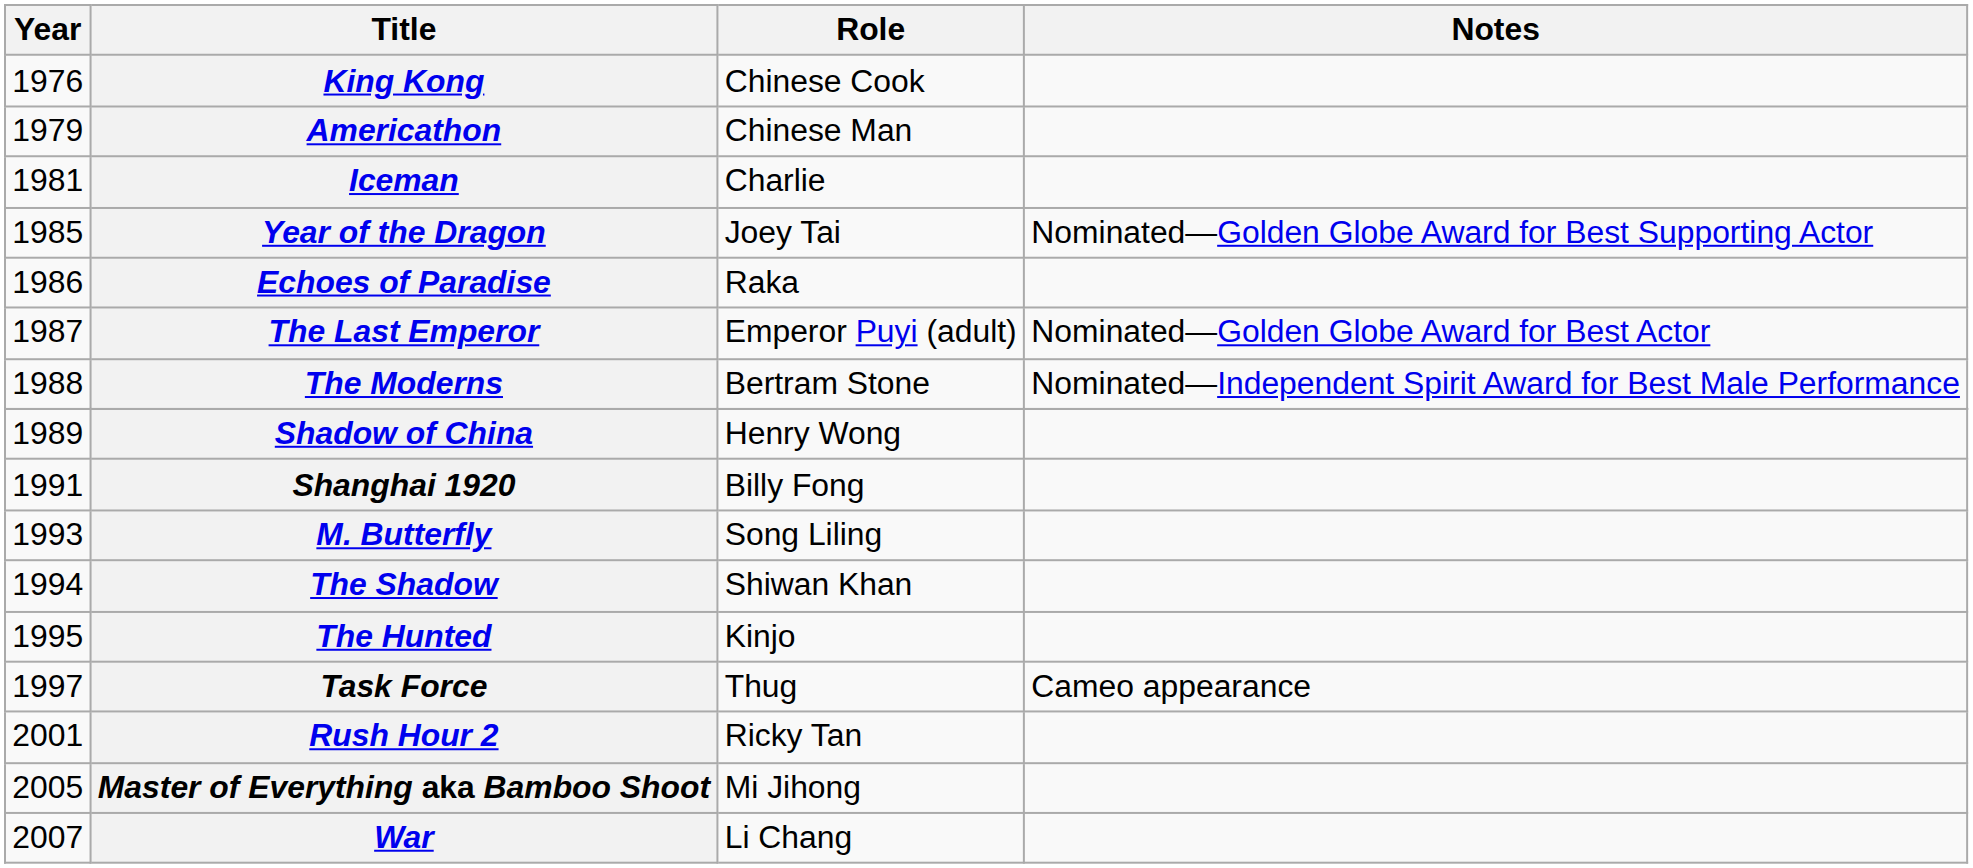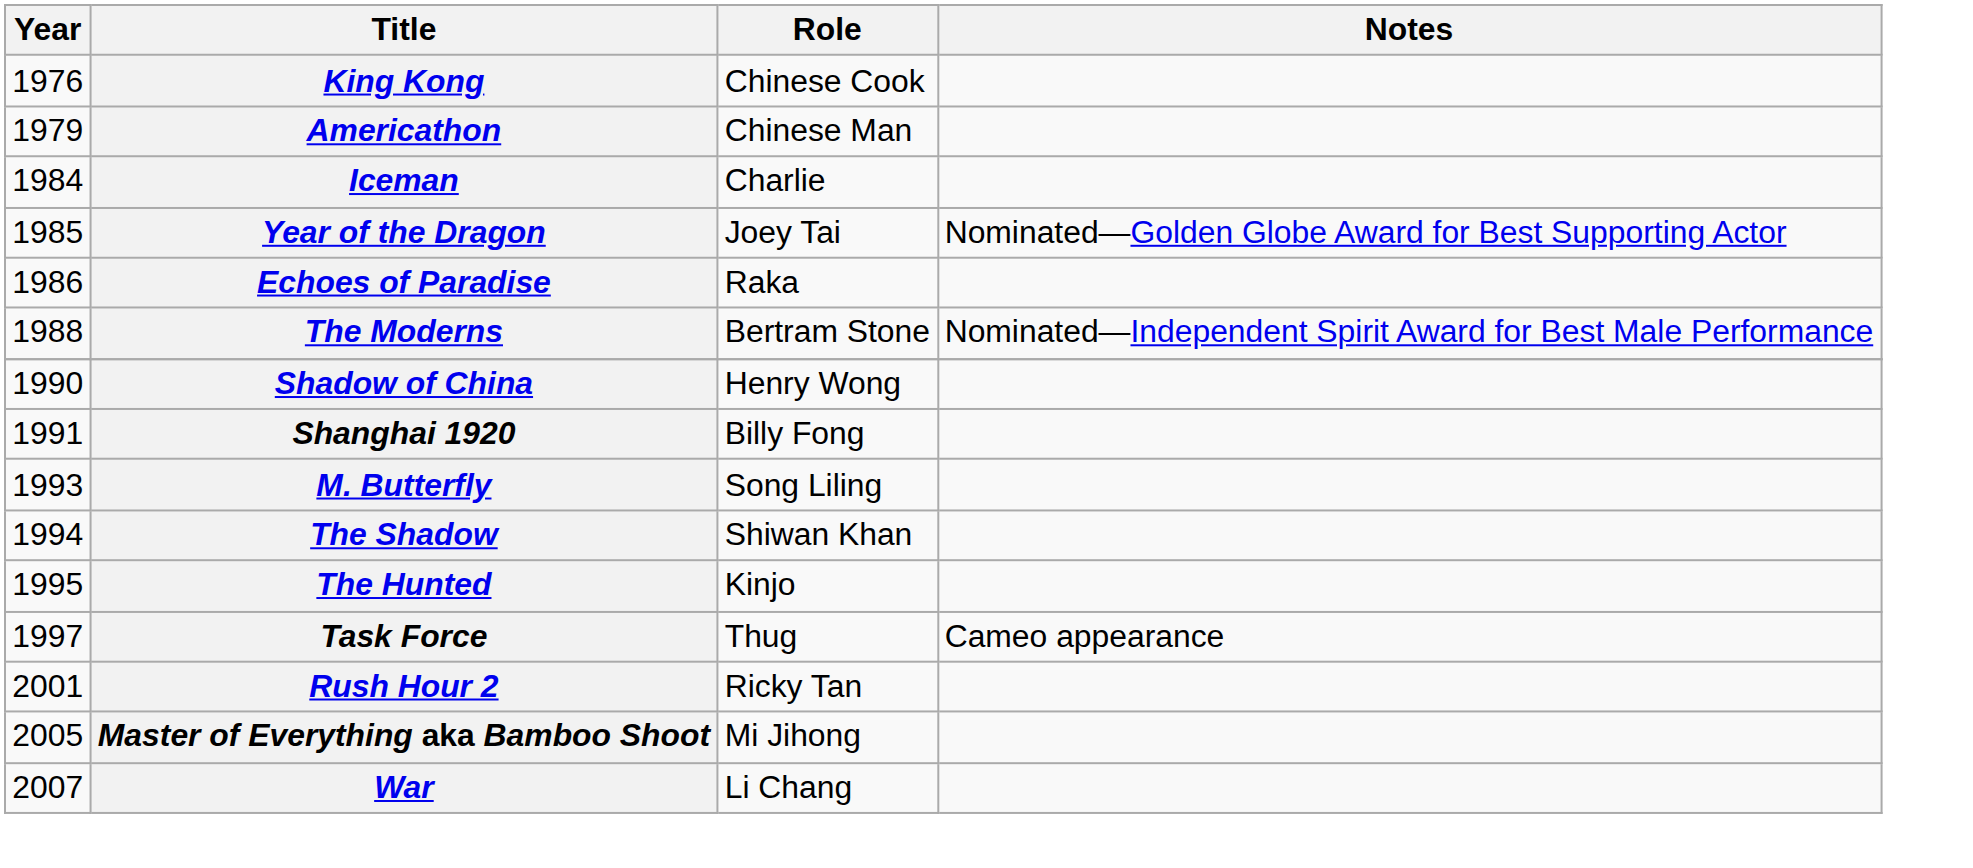Iceman | Year: 1981 -> 1984
- row: 1987 | The Last Emperor | Emperor Puyi (adult) | Nominated—Golden Globe Award for Best Actor
Shadow of China | Year: 1989 -> 1990
